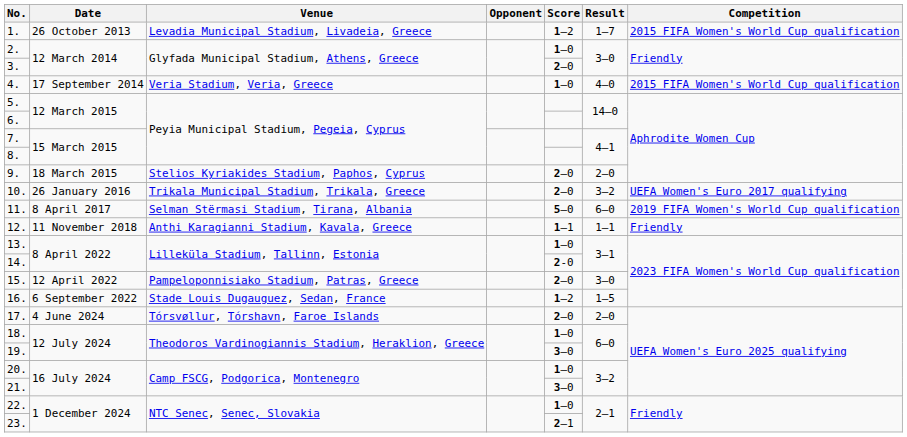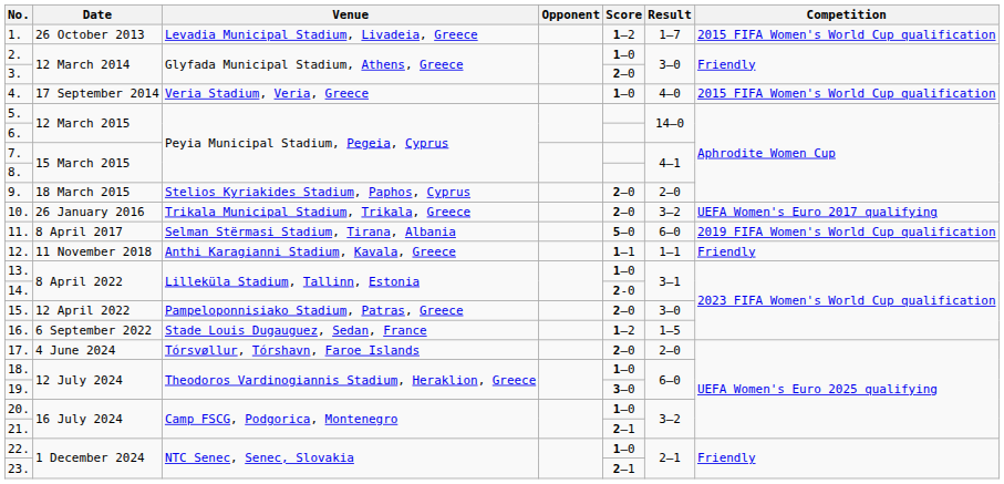21. | Score: 3–0 -> 2–1
